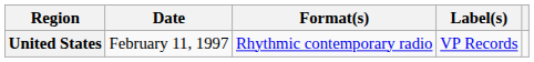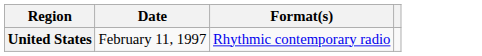- column: Label(s) | VP Records
